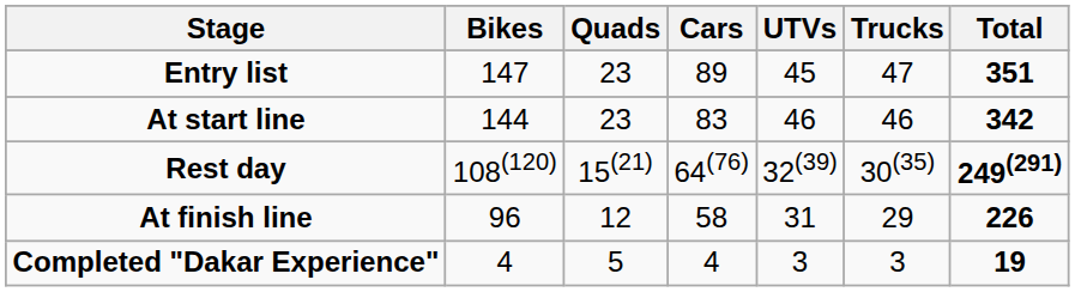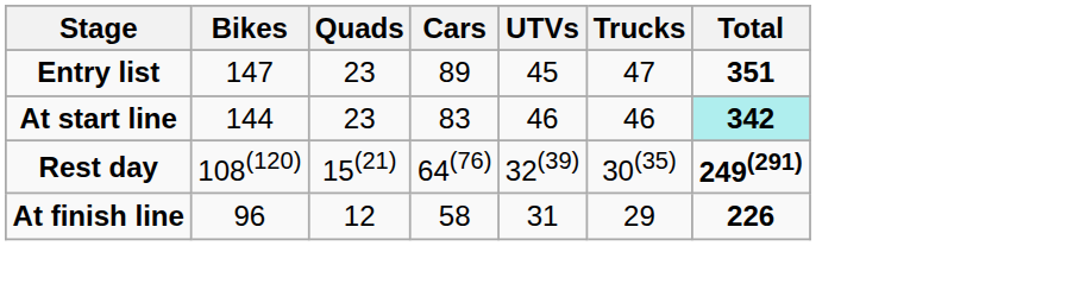At start line | Total: no background -> paleturquoise background
- row: Completed "Dakar Experience" | 4 | 5 | 4 | 3 | 3 | 19
